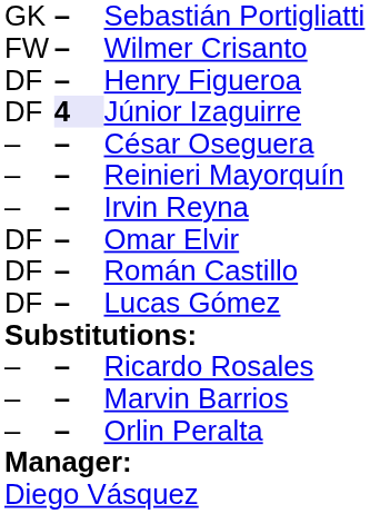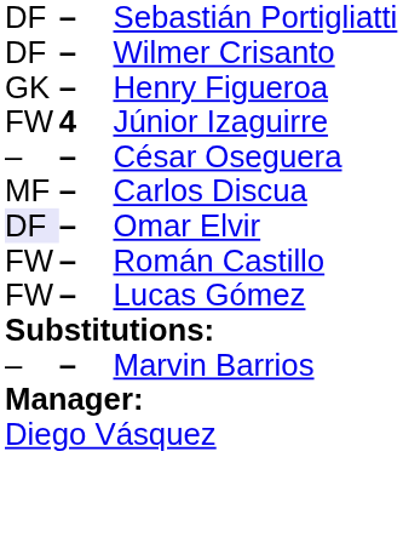Sebastián Portigliatti | column 1: GK -> DF
Wilmer Crisanto | column 1: FW -> DF
Henry Figueroa | column 1: DF -> GK
Júnior Izaguirre | column 1: DF -> FW
Júnior Izaguirre | column 2: lavender background -> no background
+ row: MF | – | Carlos Discua
- row: – | – | Reinieri Mayorquín
- row: – | – | Irvin Reyna
Omar Elvir | column 1: no background -> lavender background
Román Castillo | column 1: DF -> FW
Lucas Gómez | column 1: DF -> FW
- row: – | – | Ricardo Rosales
- row: – | – | Orlin Peralta
